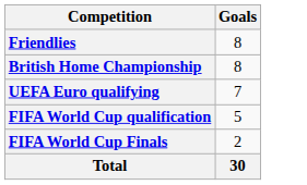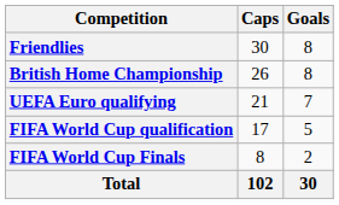+ column: Caps | 30 | 26 | 21 | 17 | 8 | 102
